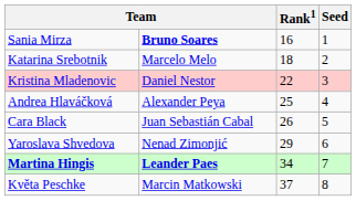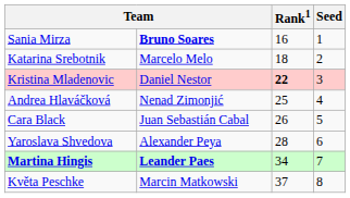Kristina Mladenovic | Rank1: normal -> bold
Andrea Hlaváčková | column 2: Alexander Peya -> Nenad Zimonjić
Yaroslava Shvedova | column 2: Nenad Zimonjić -> Alexander Peya
Yaroslava Shvedova | Rank1: 29 -> 28
